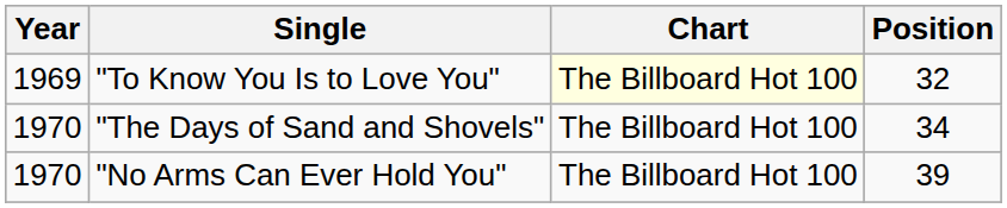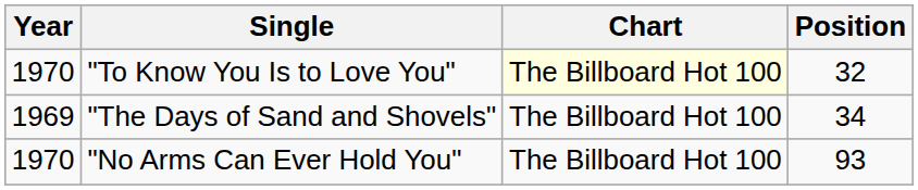"To Know You Is to Love You" | Year: 1969 -> 1970
"The Days of Sand and Shovels" | Year: 1970 -> 1969
"No Arms Can Ever Hold You" | Position: 39 -> 93
